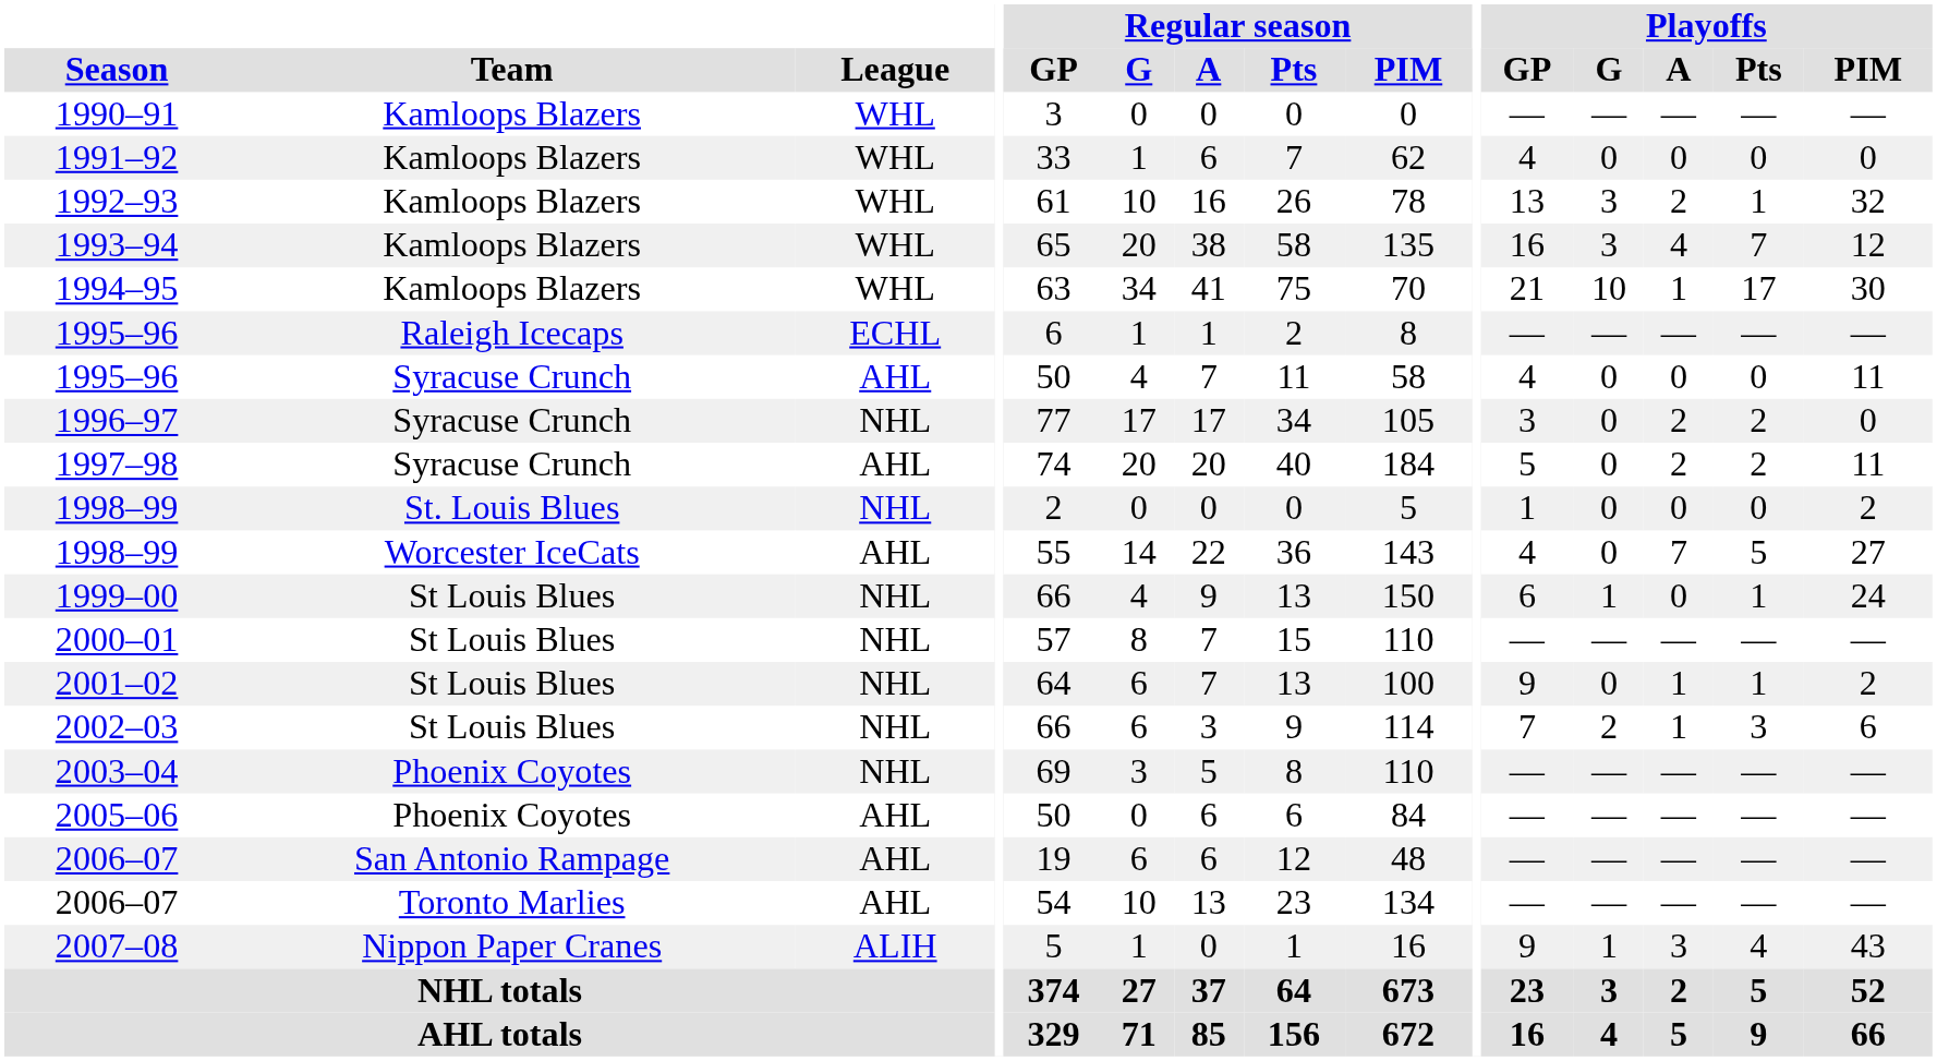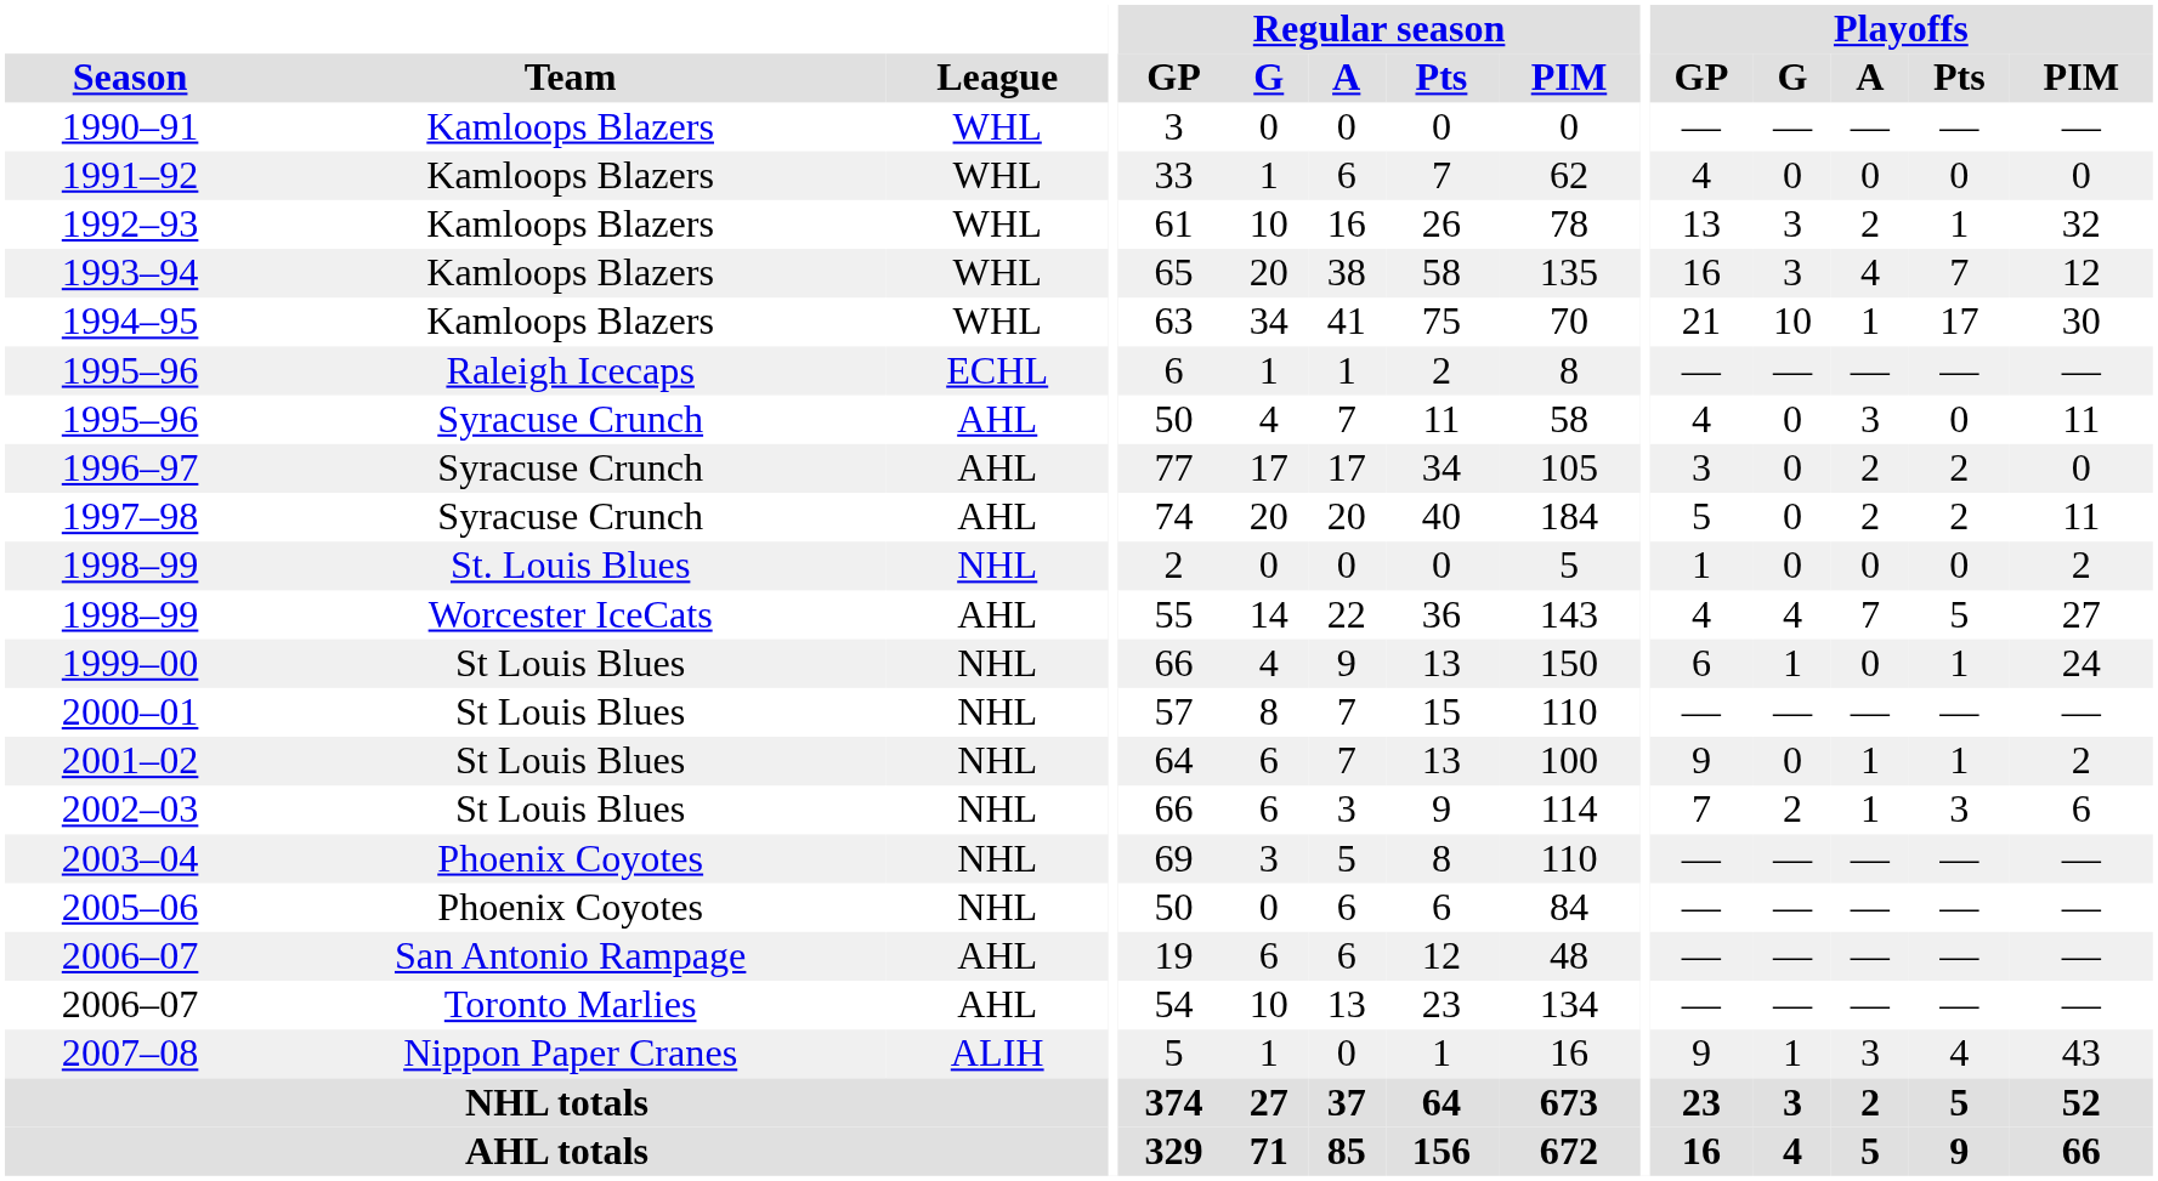1995–96 / Syracuse Crunch | Playoffs / A: 0 -> 3
1996–97 | League: NHL -> AHL
1998–99 / Worcester IceCats | Playoffs / G: 0 -> 4
2005–06 | League: AHL -> NHL
